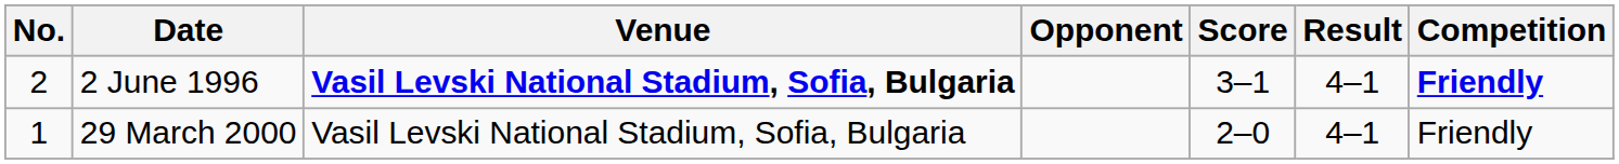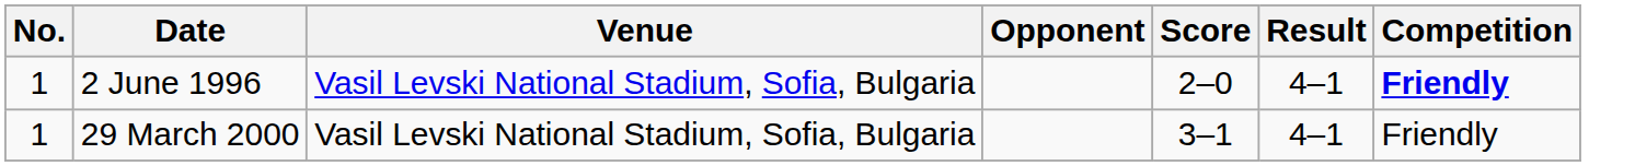2 June 1996 | No.: 2 -> 1
2 June 1996 | Venue: bold -> normal
2 June 1996 | Score: 3–1 -> 2–0
29 March 2000 | Score: 2–0 -> 3–1
